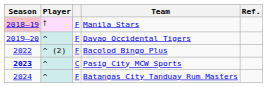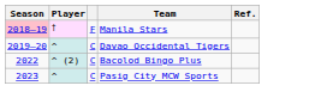Davao Occidental Tigers | column 3: F -> C
Bacolod Bingo Plus | column 3: F -> C
Pasig City MCW Sports | Season: bold -> normal
- row: 2024 | ^ | F | Batangas City Tanduay Rum Masters
